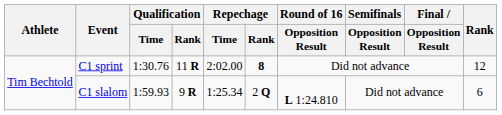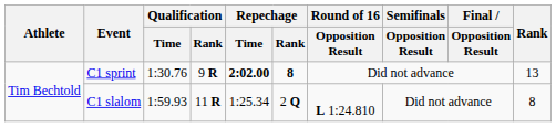C1 sprint | Qualification / Rank: 11 R -> 9 R
C1 sprint | Repechage / Time: normal -> bold
C1 sprint | Rank: 12 -> 13
C1 slalom | Qualification / Rank: 9 R -> 11 R
C1 slalom | Rank: 6 -> 8
